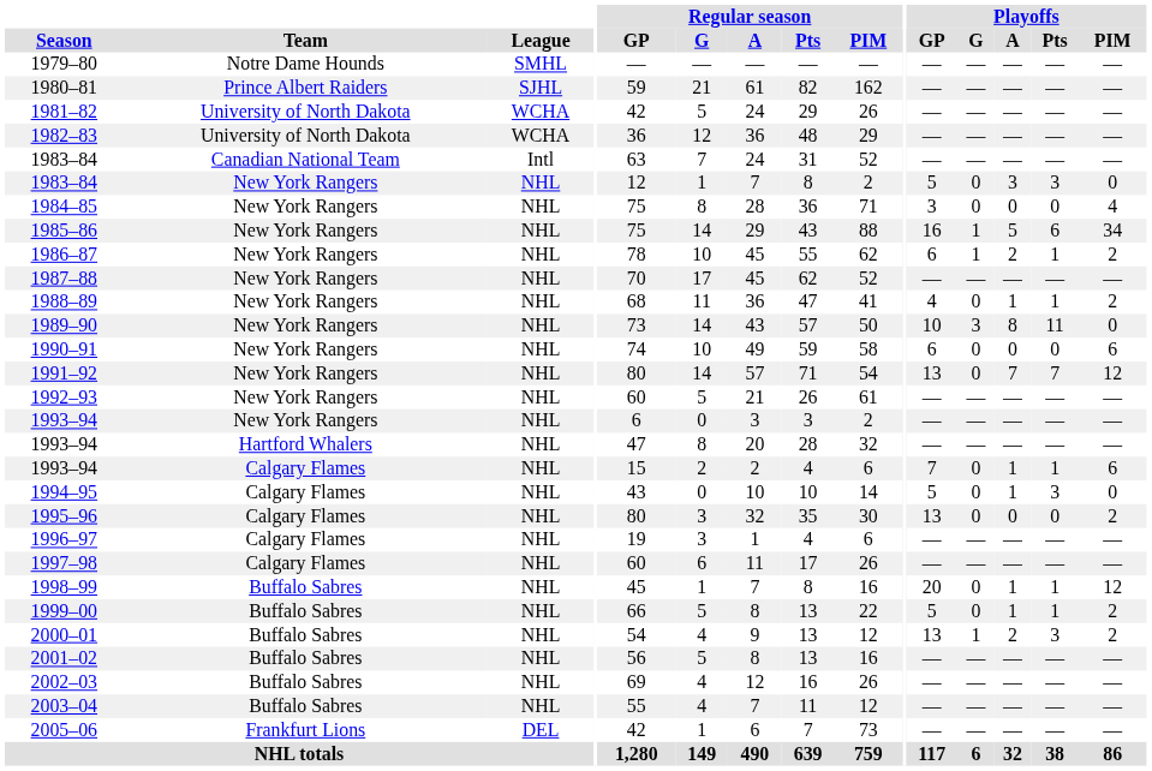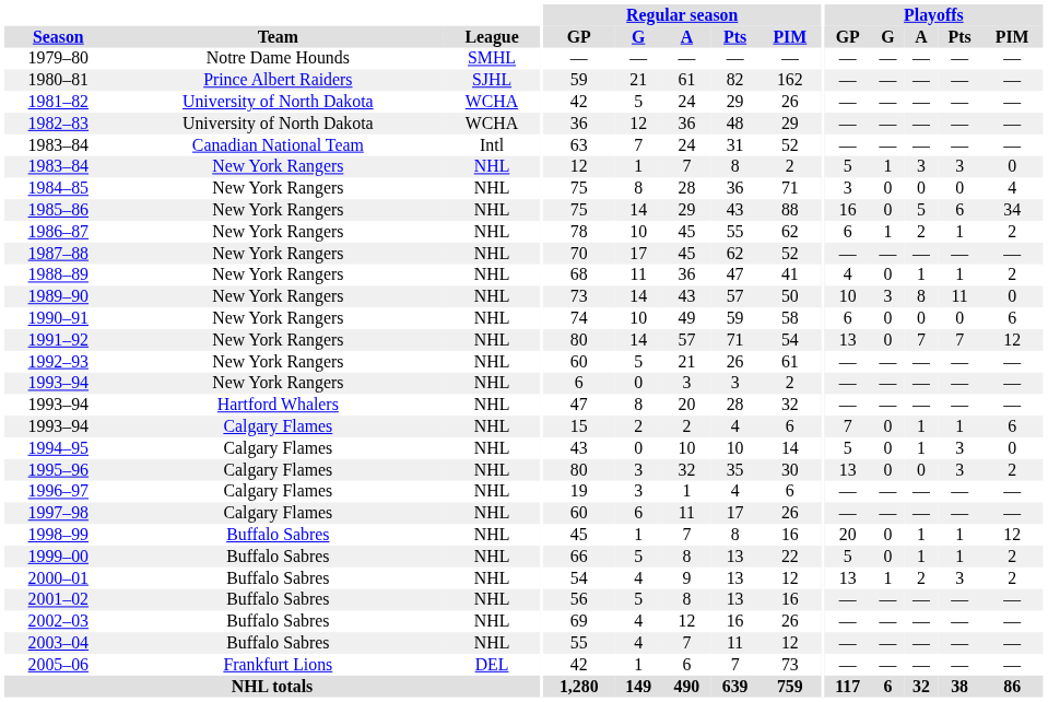1983–84 / New York Rangers | Playoffs / G: 0 -> 1
1985–86 | Playoffs / G: 1 -> 0
1995–96 | Playoffs / Pts: 0 -> 3
